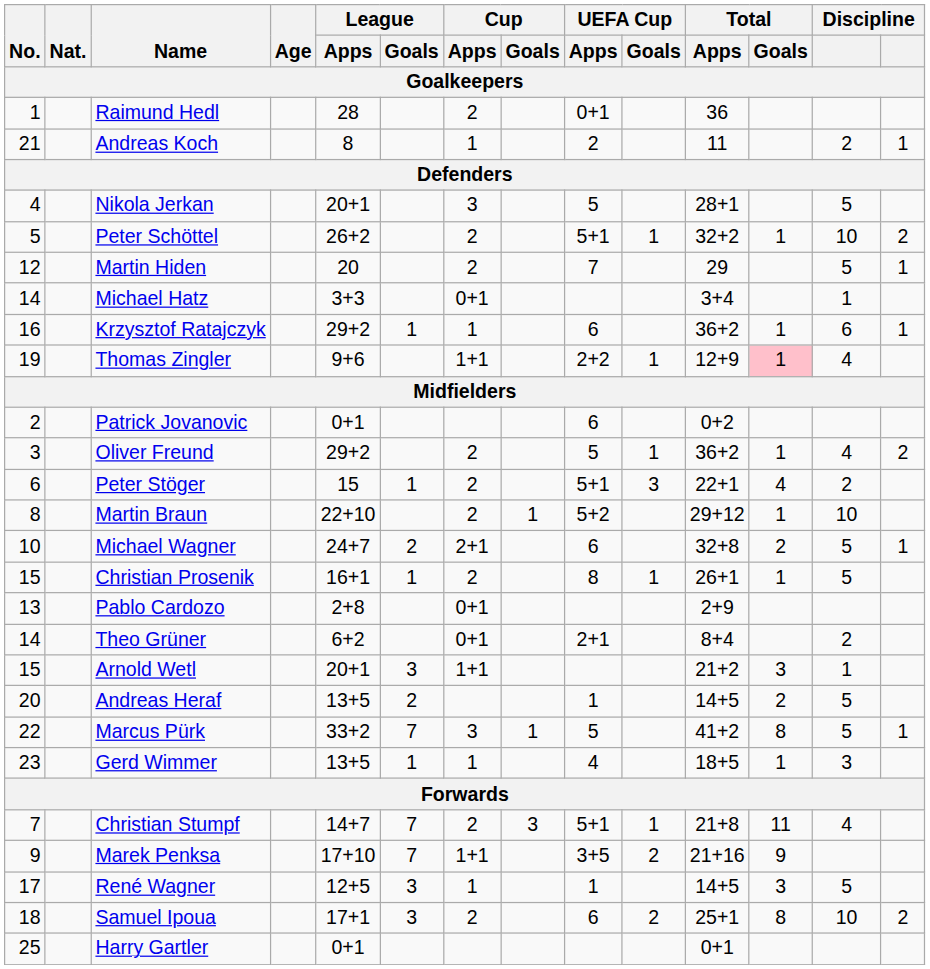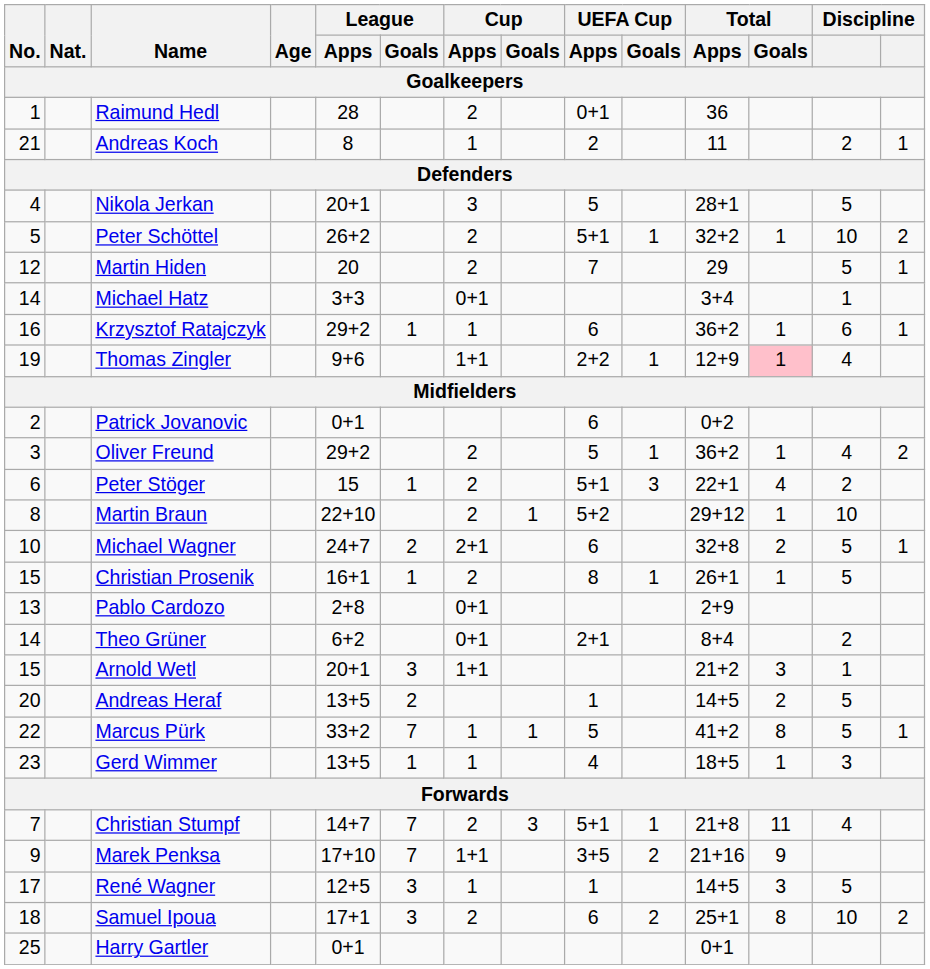Marcus Pürk | Cup / Apps: 3 -> 1
